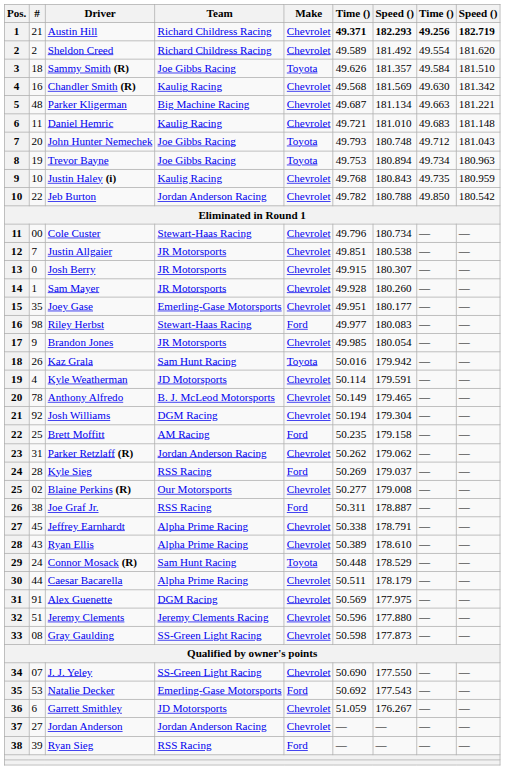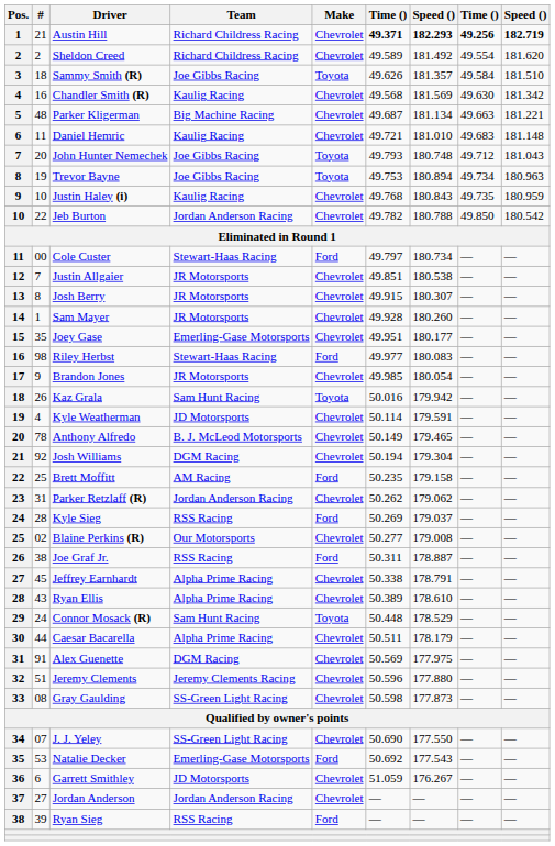Cole Custer | Make: Chevrolet -> Ford
Cole Custer | column 6: 49.796 -> 49.797
Josh Berry | #: 0 -> 8
